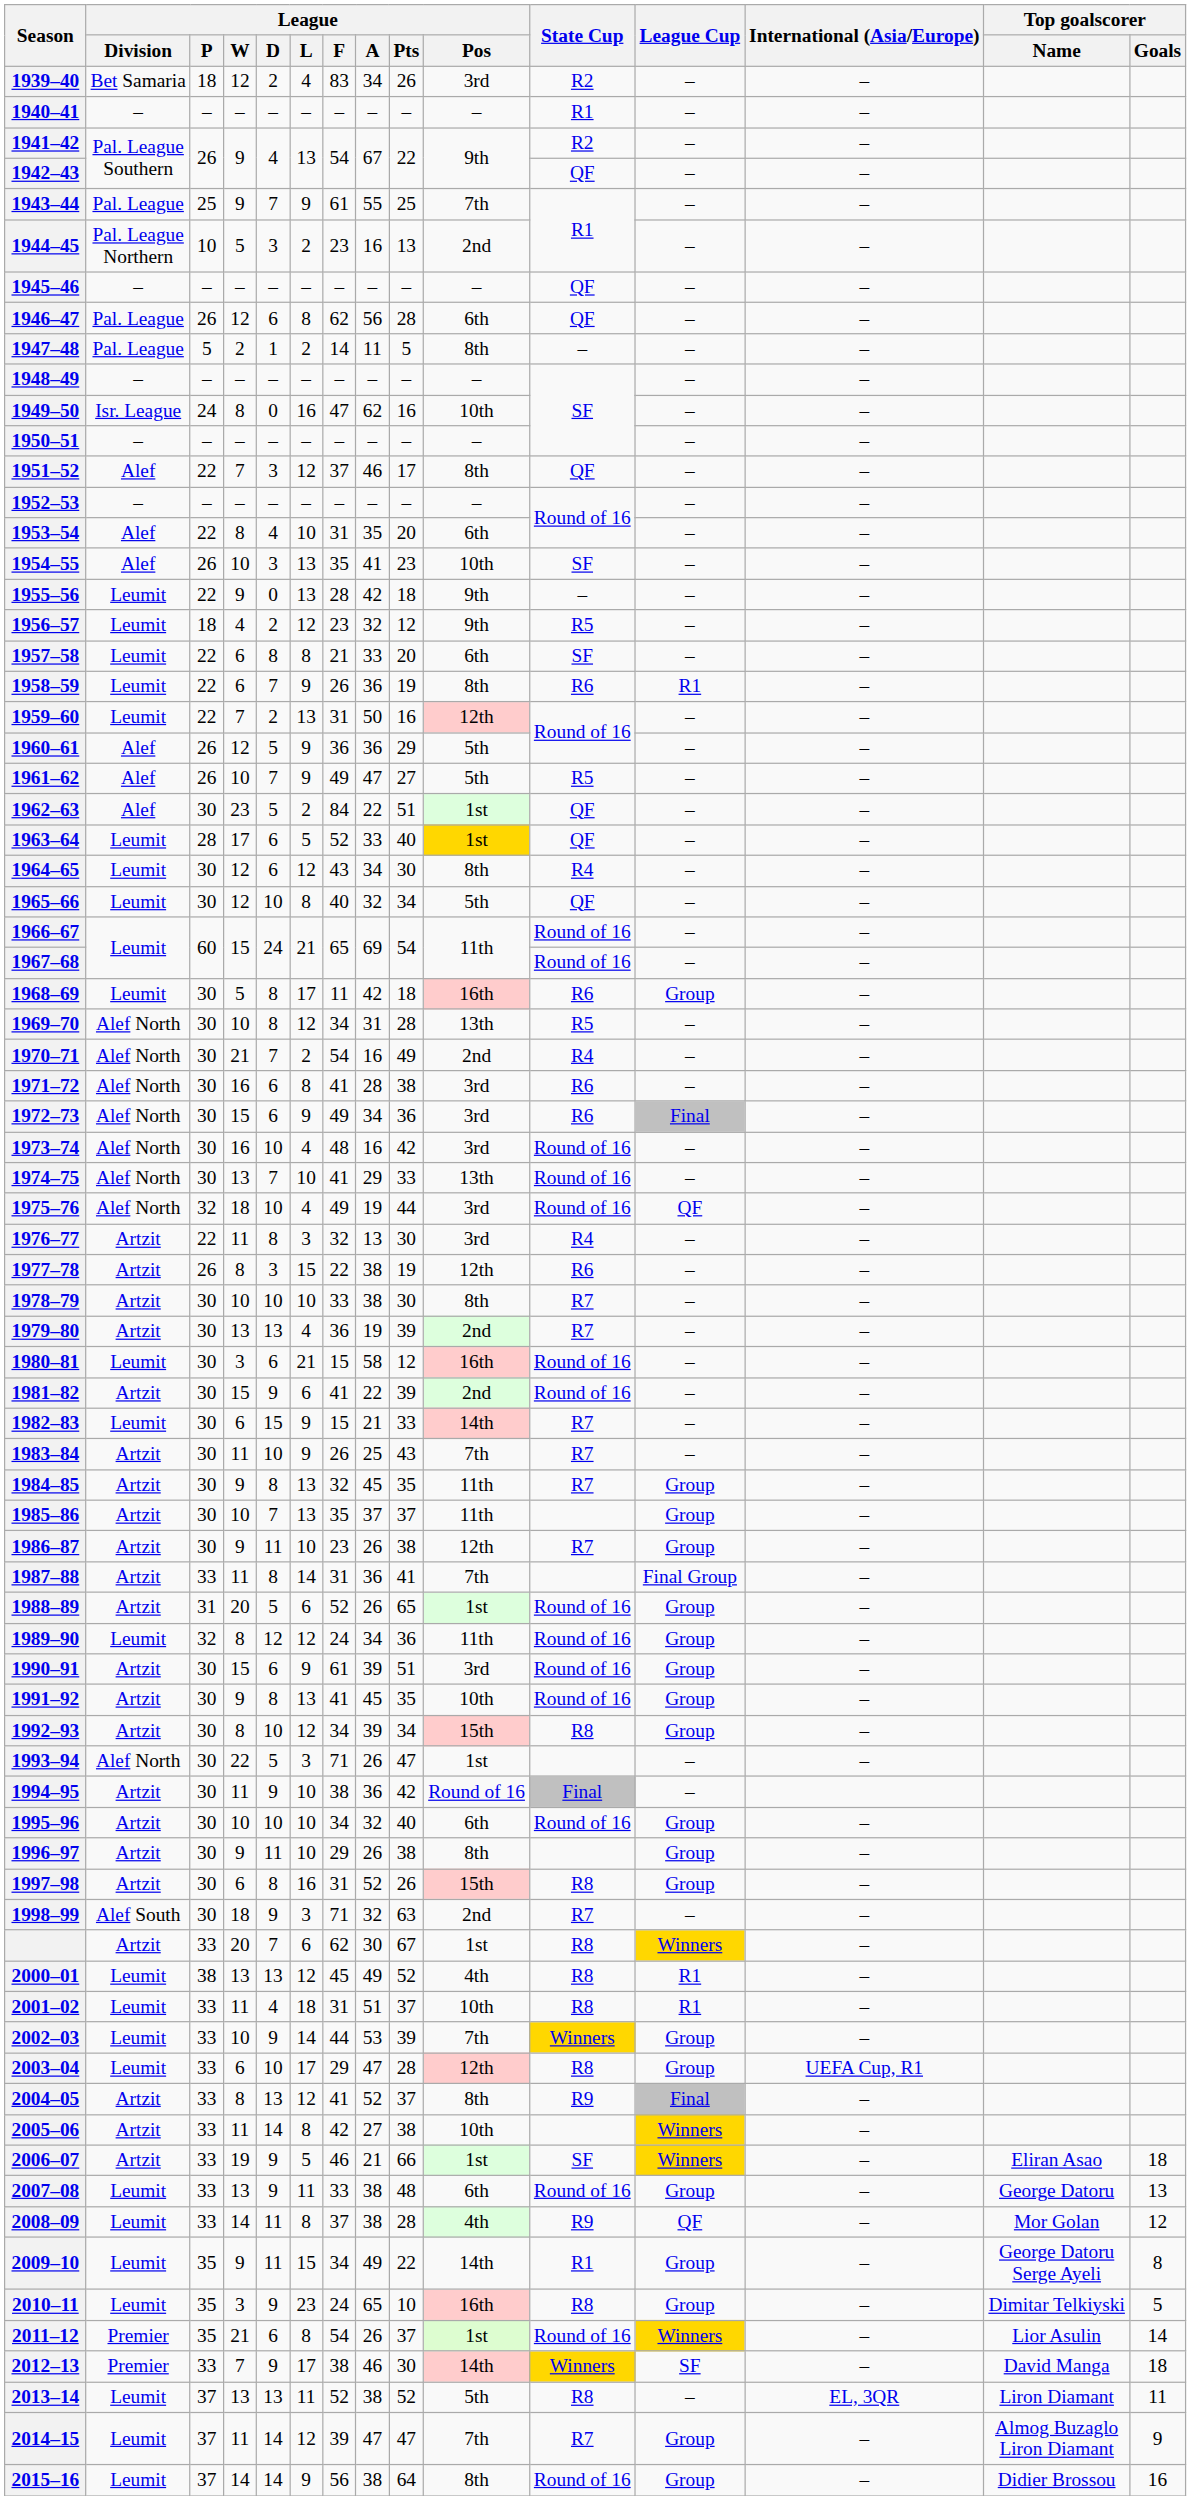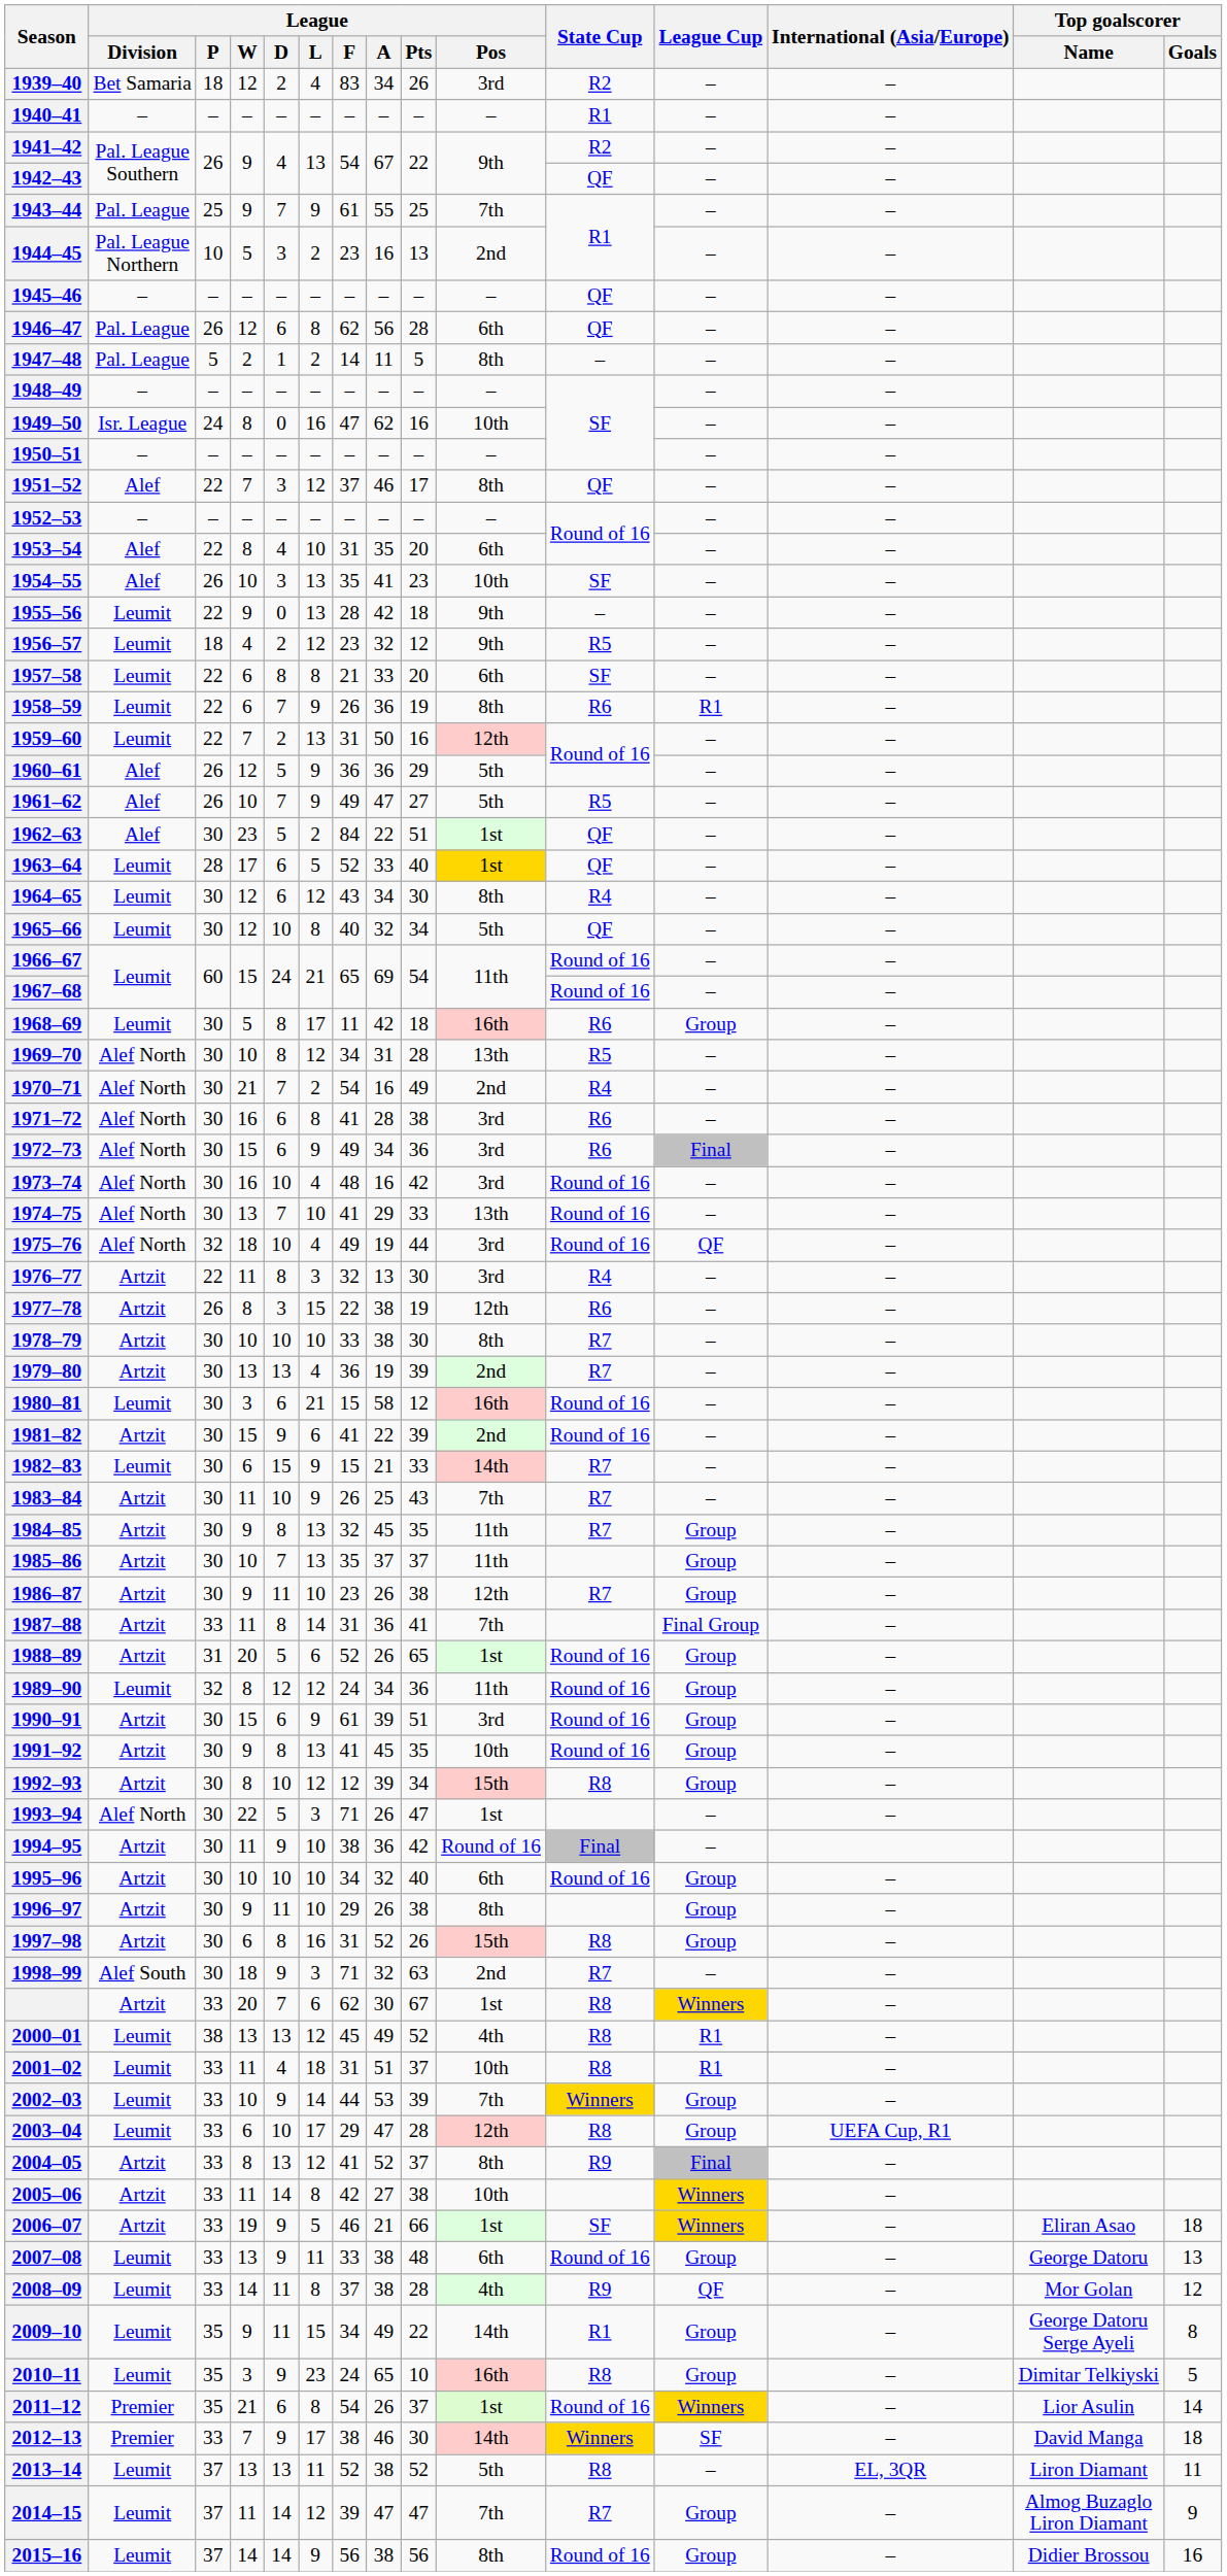1992–93 | League / F: 34 -> 12
2015–16 | League / Pts: 64 -> 56
